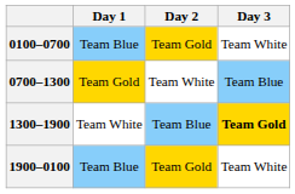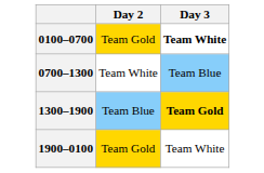- column: Day 1 | Team Blue | Team Gold | Team White | Team Blue
0100–0700 | Day 3: normal -> bold
